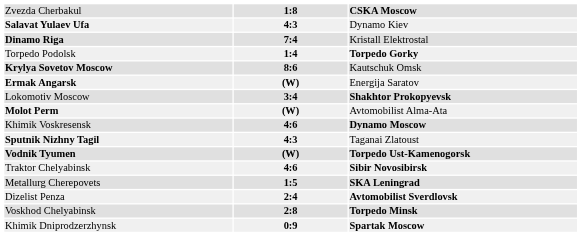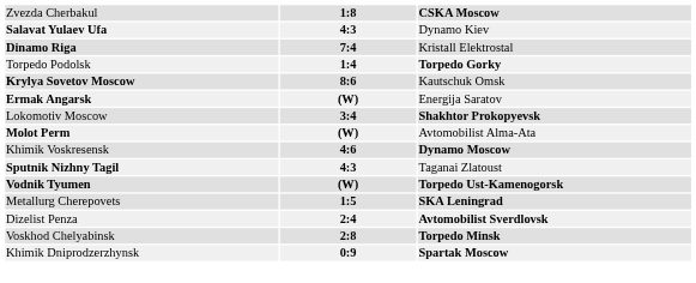- row: Traktor Chelyabinsk | 4:6 | Sibir Novosibirsk
